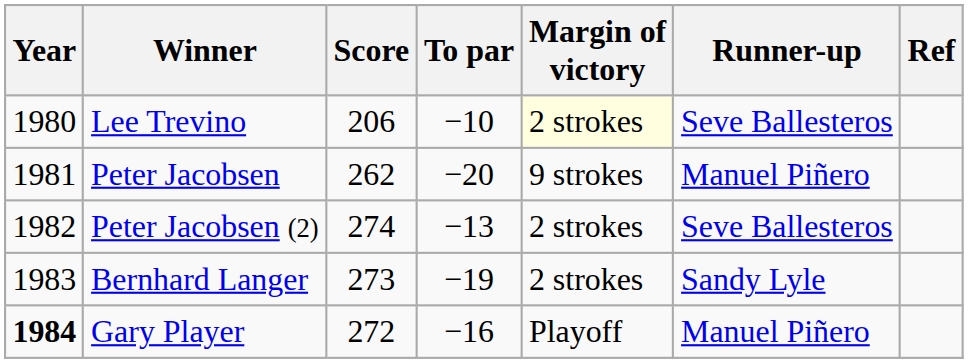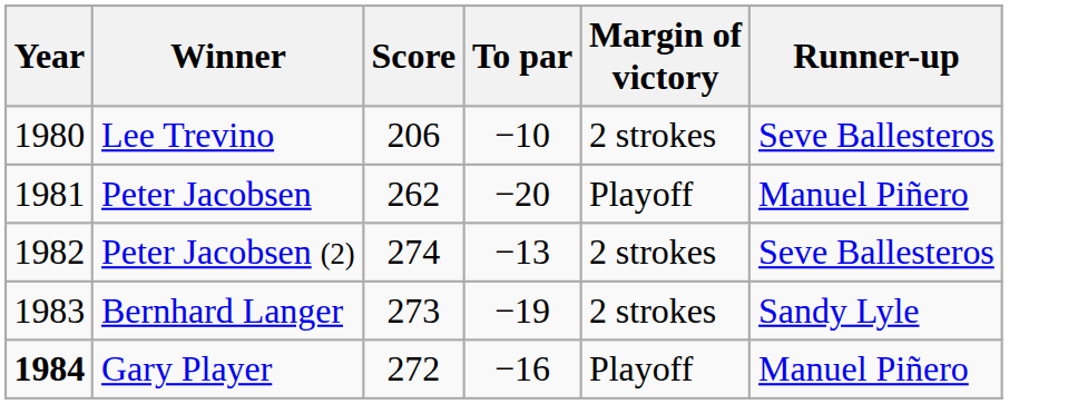- column: Ref
Lee Trevino | Margin of victory: lightyellow background -> no background
Peter Jacobsen | Margin of victory: 9 strokes -> Playoff
